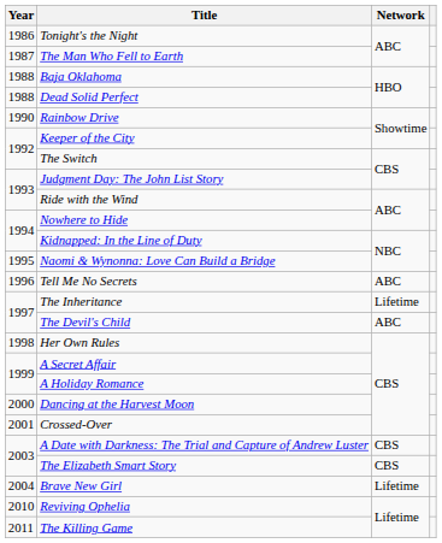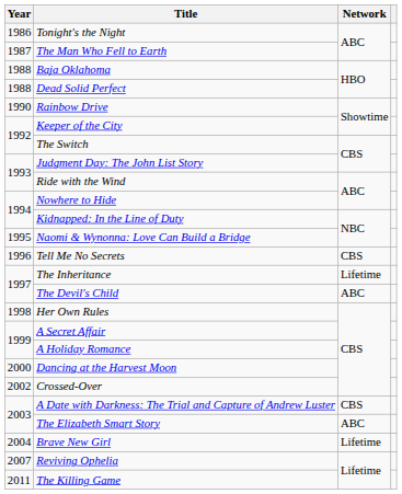Tell Me No Secrets | Network: ABC -> CBS
Crossed-Over | Year: 2001 -> 2002
The Elizabeth Smart Story | Network: CBS -> ABC
Reviving Ophelia | Year: 2010 -> 2007
